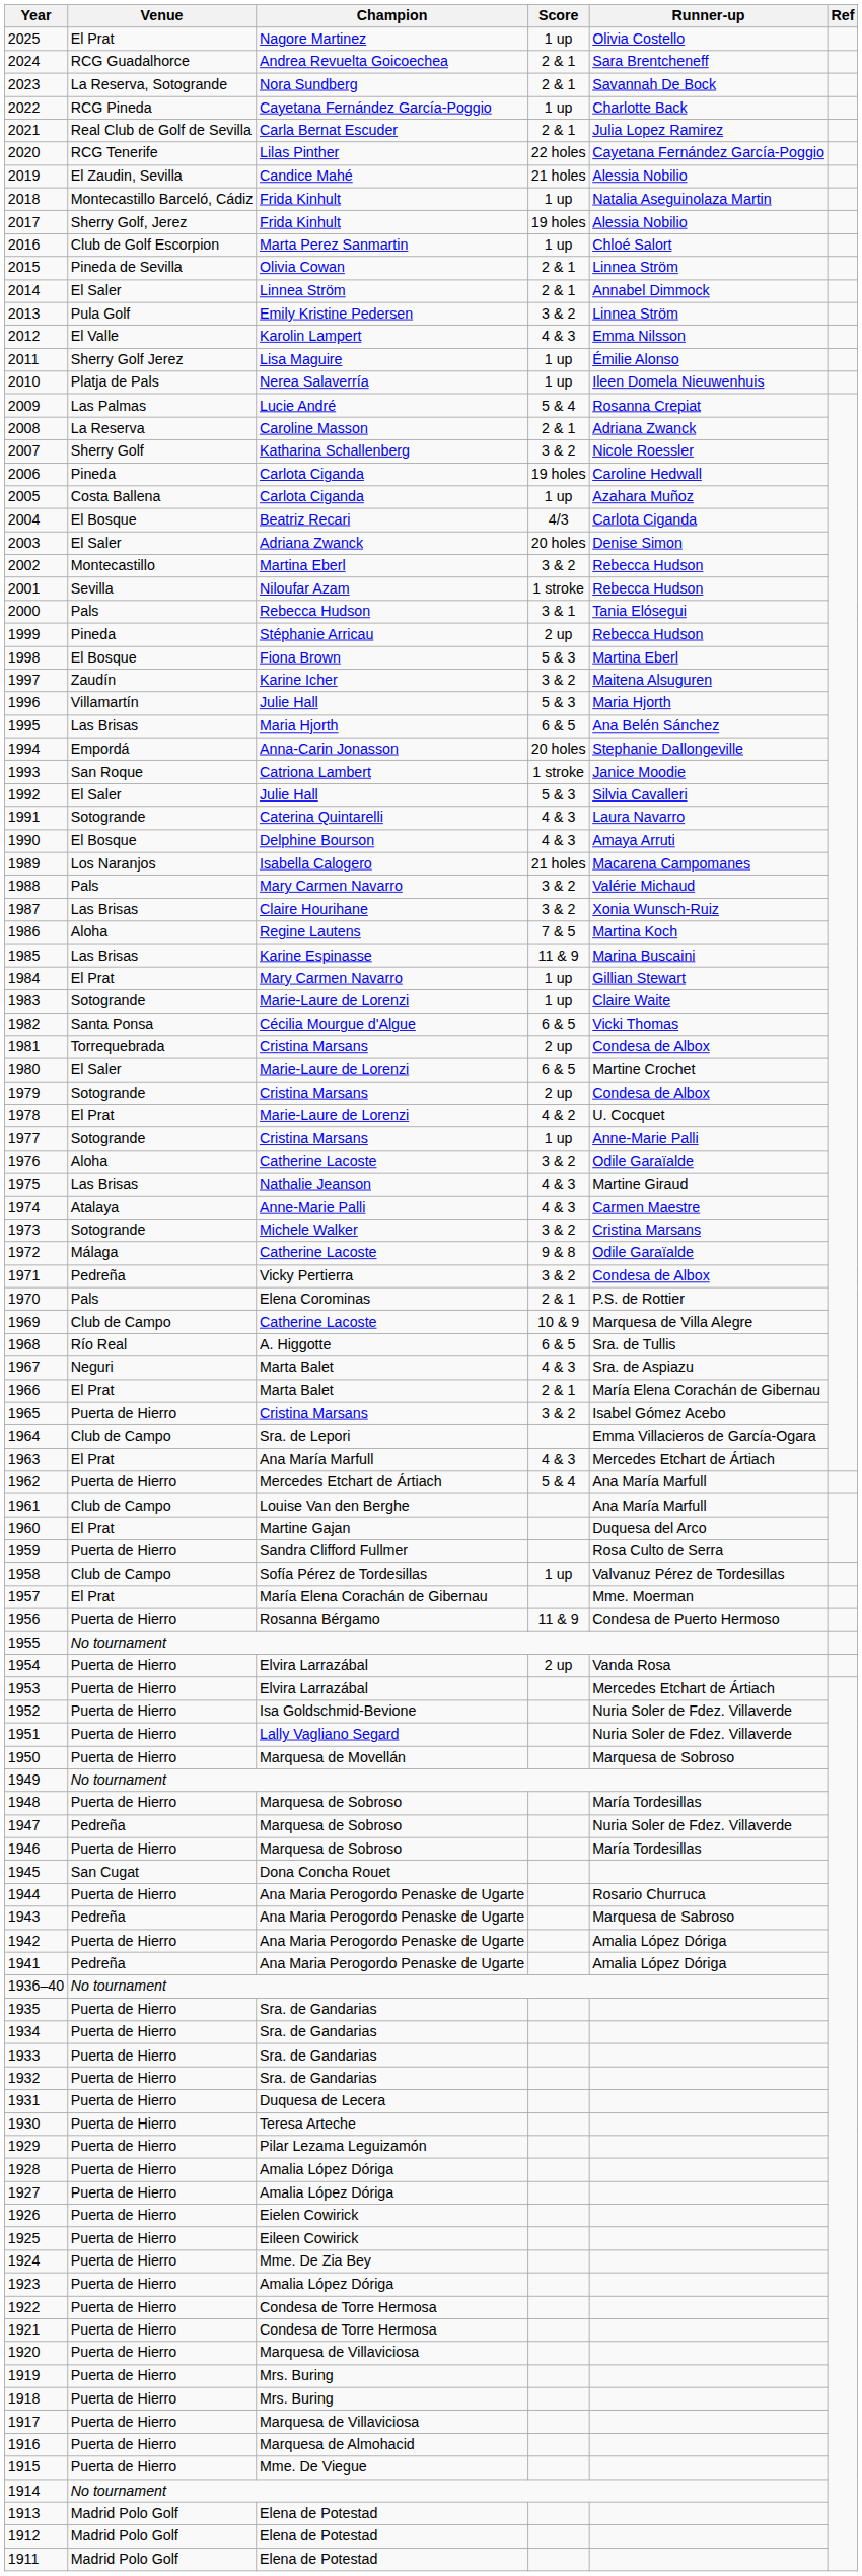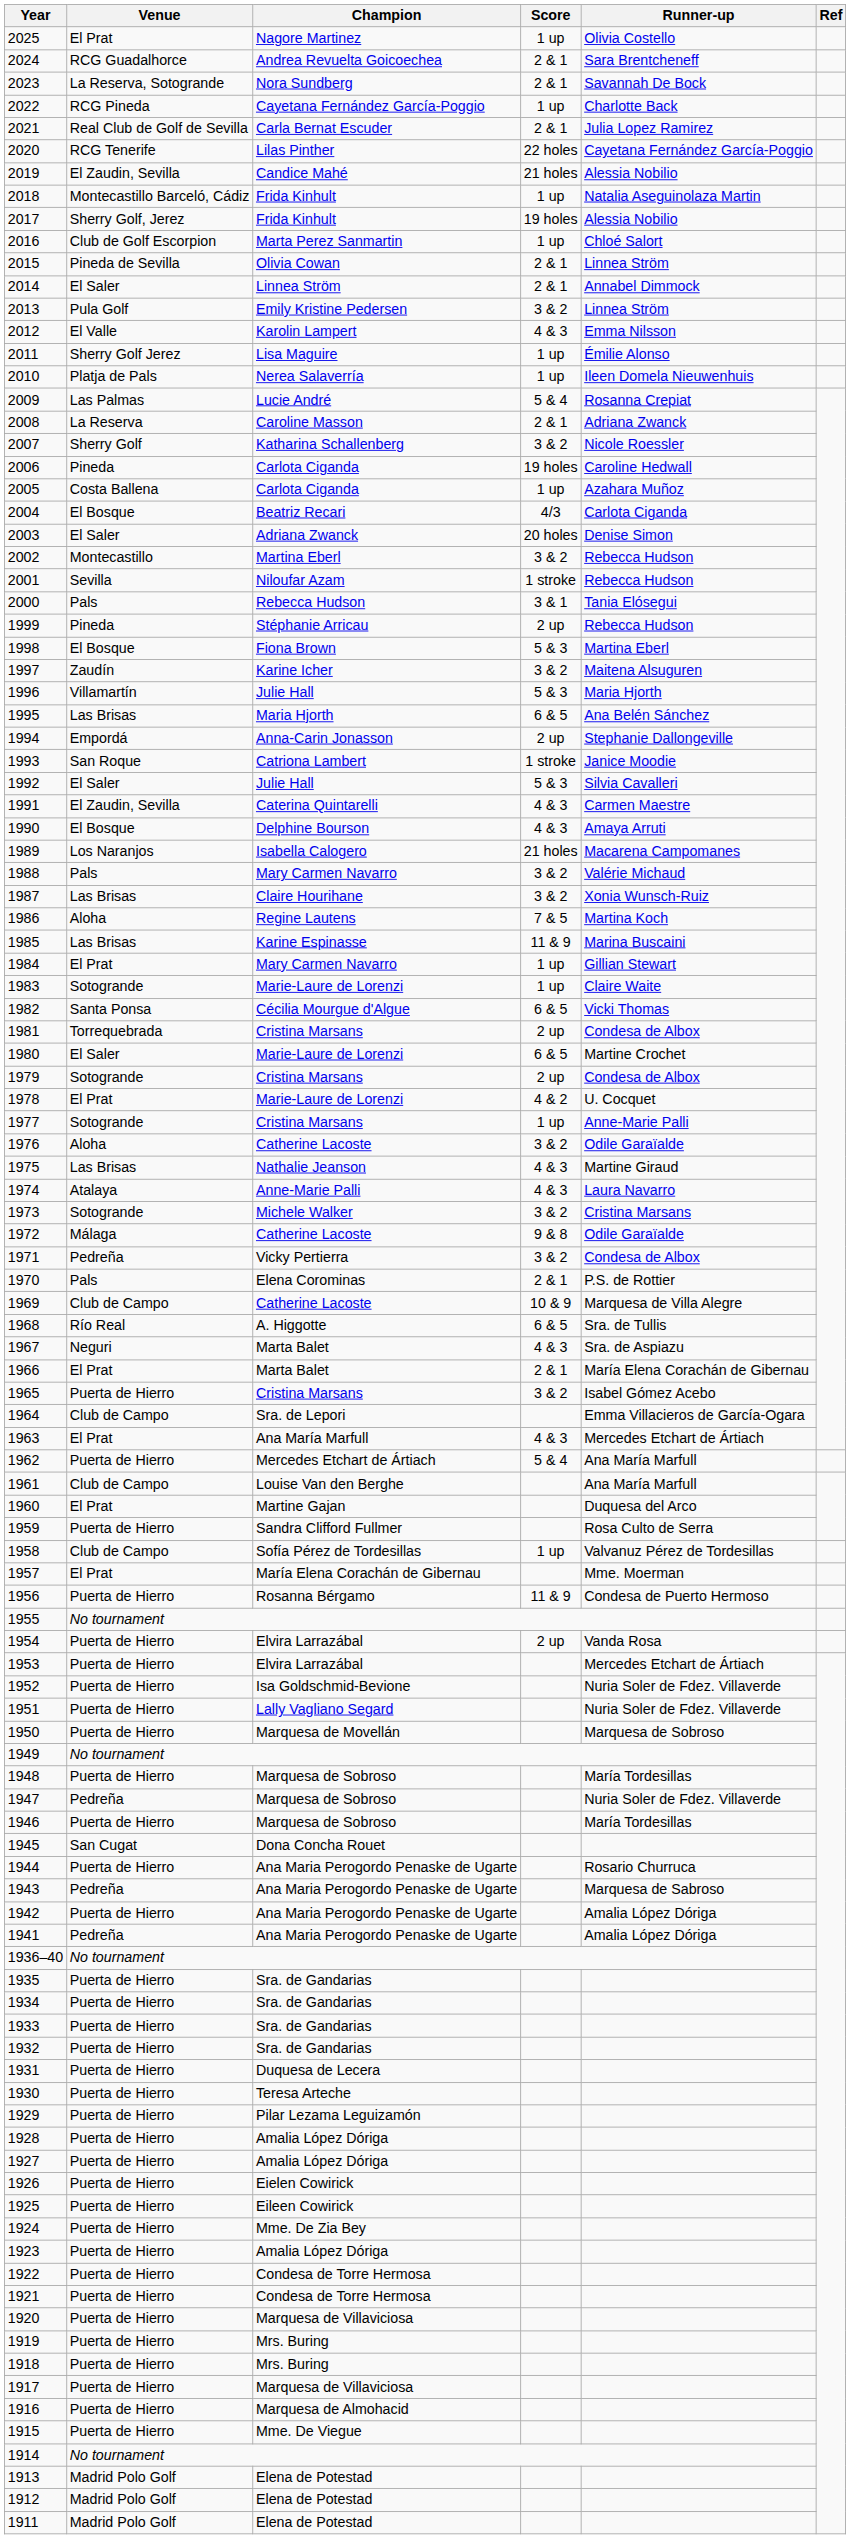1994 | Score: 20 holes -> 2 up
1991 | Venue: Sotogrande -> El Zaudin, Sevilla
1991 | Runner-up: Laura Navarro -> Carmen Maestre
1974 | Runner-up: Carmen Maestre -> Laura Navarro
